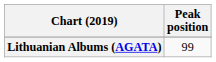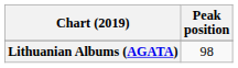Lithuanian Albums (AGATA) | Peak position: 99 -> 98
